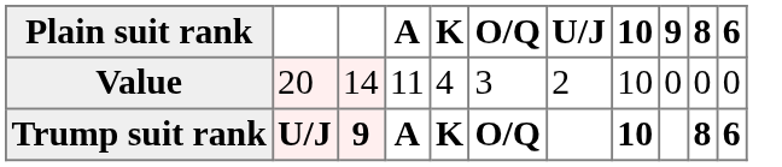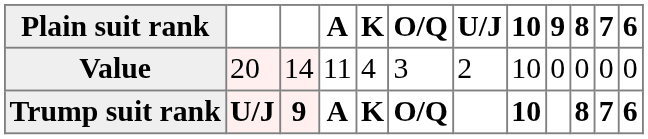+ column: 7 | 0 | 7
